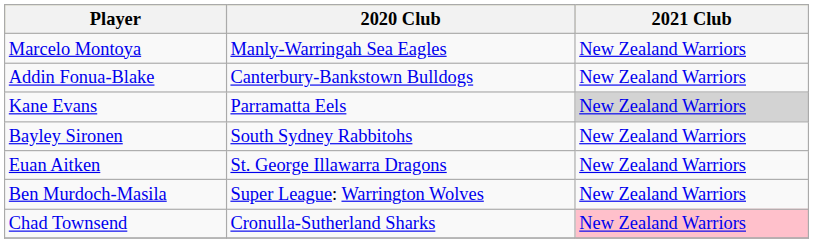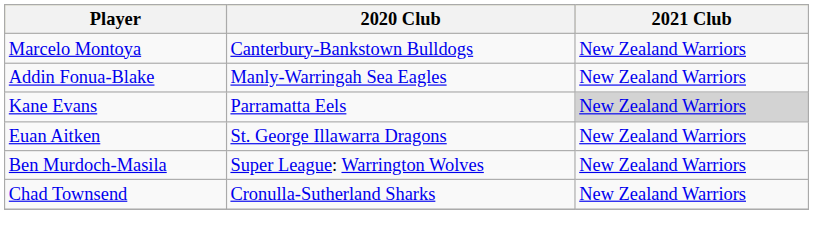Marcelo Montoya | 2020 Club: Manly-Warringah Sea Eagles -> Canterbury-Bankstown Bulldogs
Addin Fonua-Blake | 2020 Club: Canterbury-Bankstown Bulldogs -> Manly-Warringah Sea Eagles
- row: Bayley Sironen | South Sydney Rabbitohs | New Zealand Warriors
Chad Townsend | 2021 Club: pink background -> no background
